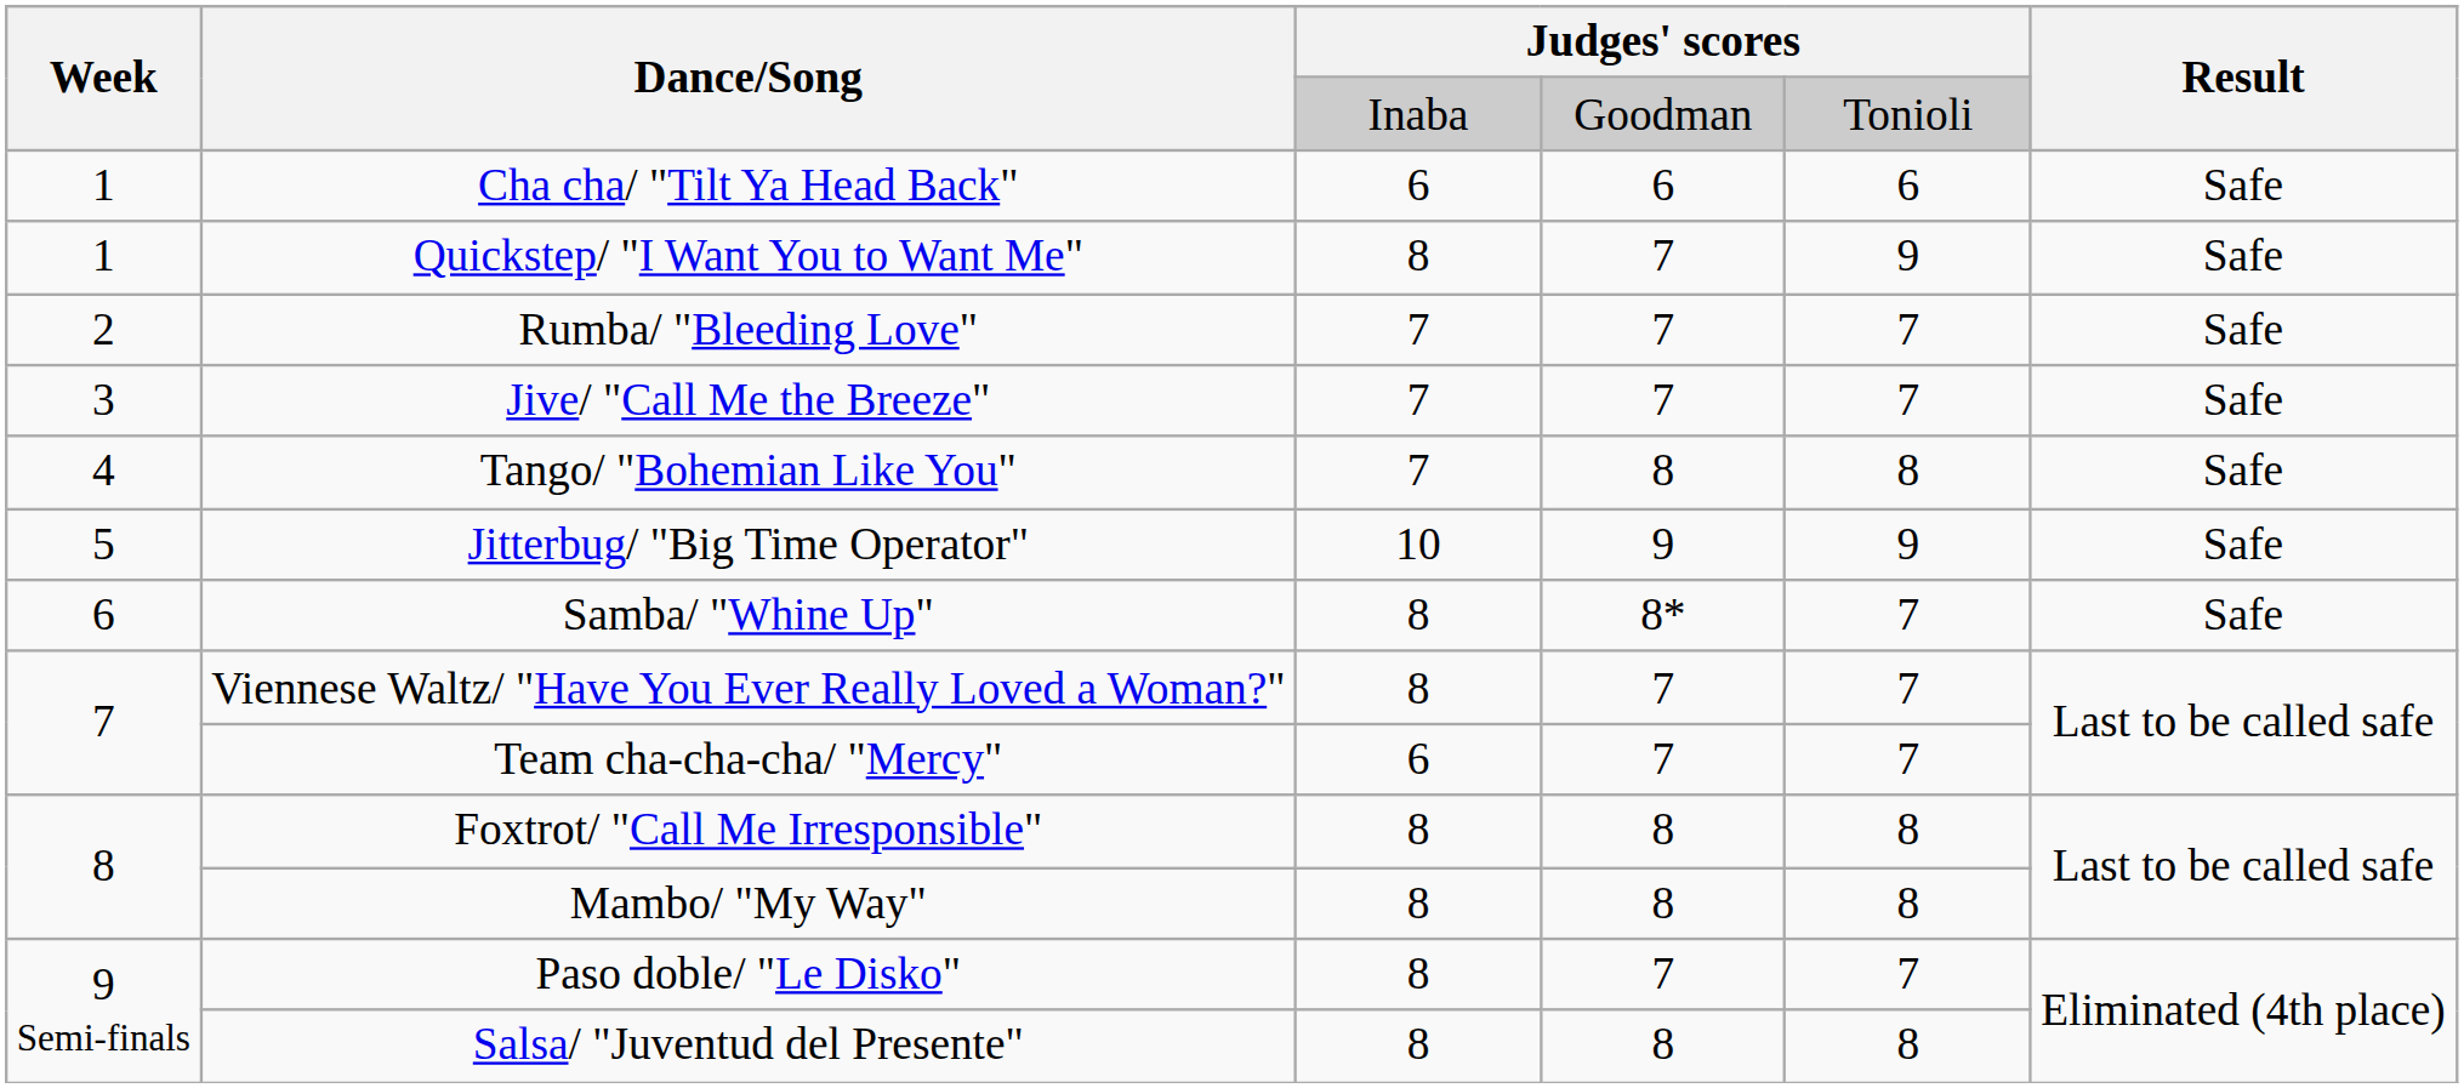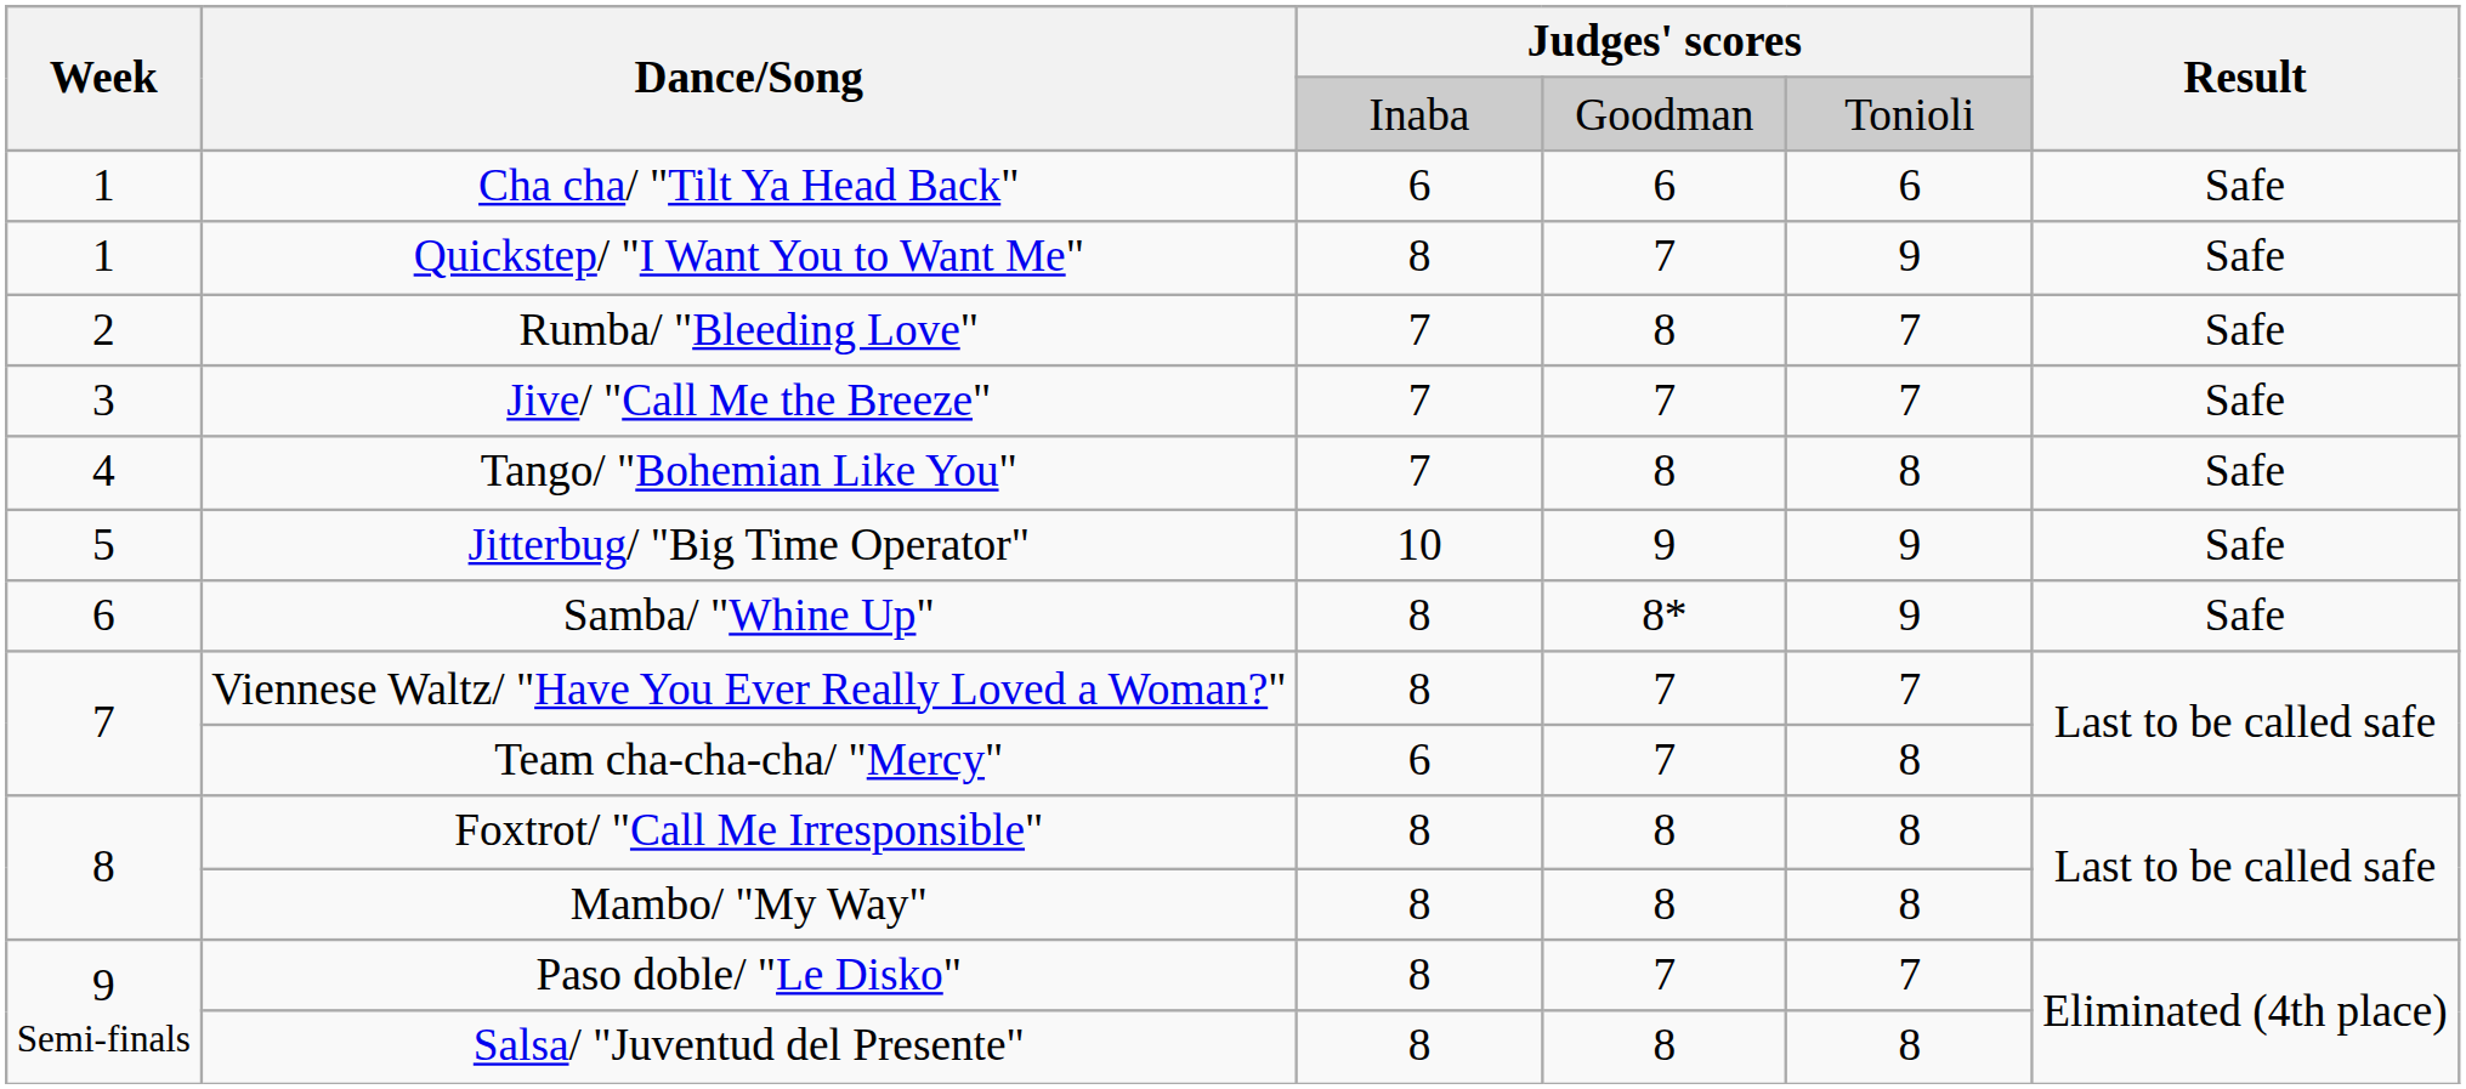Rumba/ "Bleeding Love" | column 4: 7 -> 8
Samba/ "Whine Up" | column 5: 7 -> 9
Team cha-cha-cha/ "Mercy" | column 5: 7 -> 8
